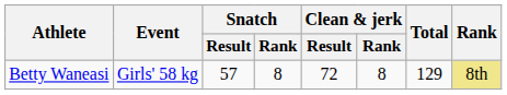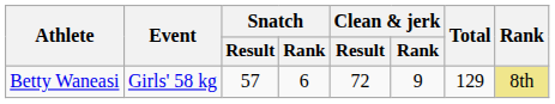Betty Waneasi | Snatch / Rank: 8 -> 6
Betty Waneasi | Clean & jerk / Rank: 8 -> 9
